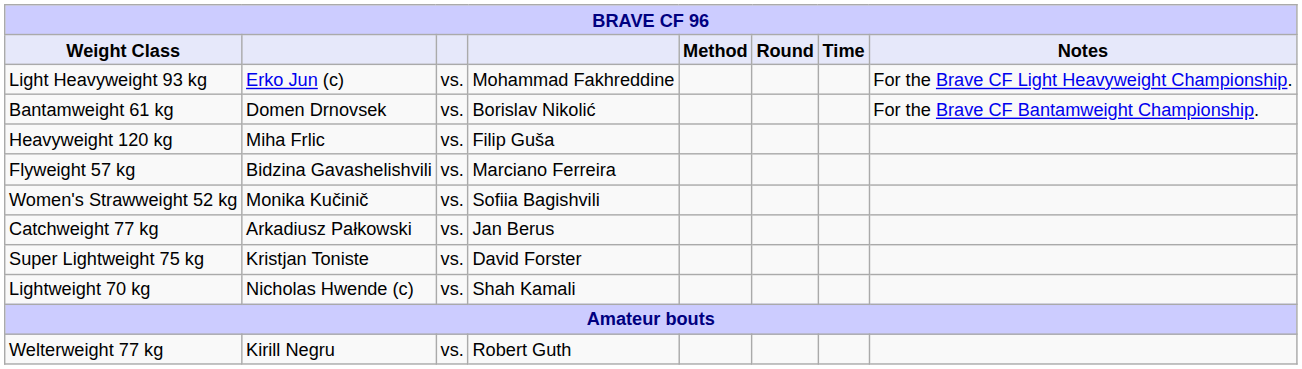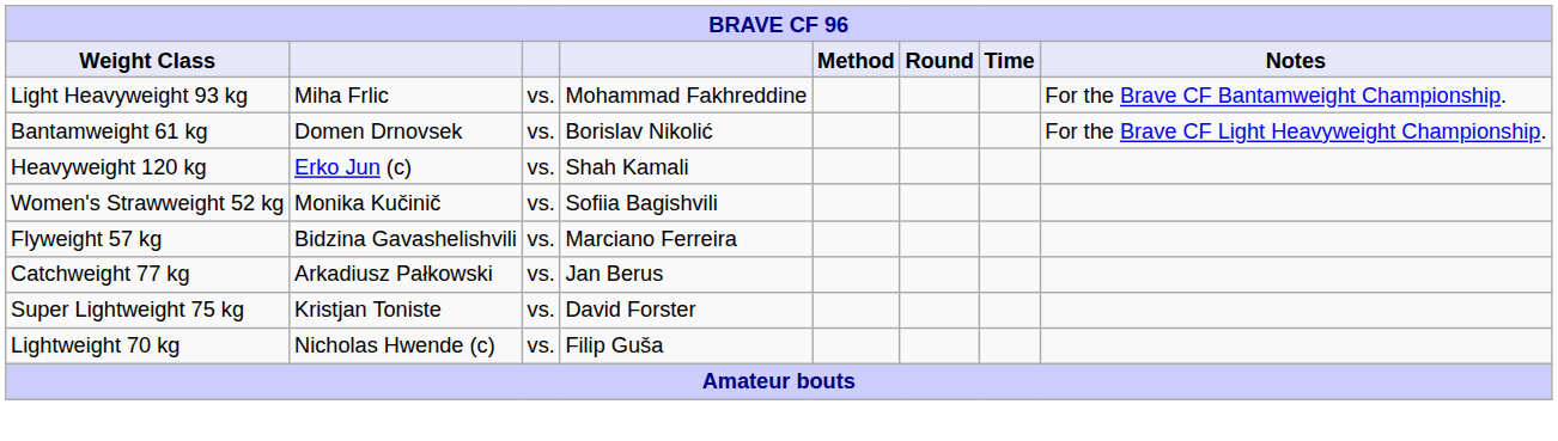Light Heavyweight 93 kg | column 2: Erko Jun (c) -> Miha Frlic
Light Heavyweight 93 kg | Notes: For the Brave CF Light Heavyweight Championship. -> For the Brave CF Bantamweight Championship.
Bantamweight 61 kg | Notes: For the Brave CF Bantamweight Championship. -> For the Brave CF Light Heavyweight Championship.
Heavyweight 120 kg | column 2: Miha Frlic -> Erko Jun (c)
Heavyweight 120 kg | column 4: Filip Guša -> Shah Kamali
rows swapped: Women's Strawweight 52 kg <-> Flyweight 57 kg
Lightweight 70 kg | column 4: Shah Kamali -> Filip Guša
- row: Welterweight 77 kg | Kirill Negru | vs. | Robert Guth
